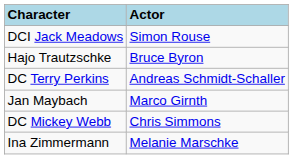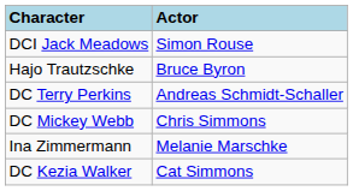- row: Jan Maybach | Marco Girnth
+ row: DC Kezia Walker | Cat Simmons
